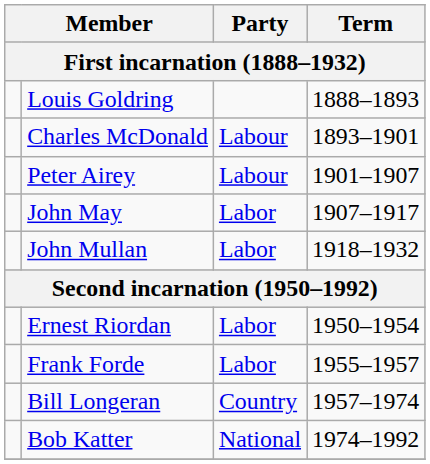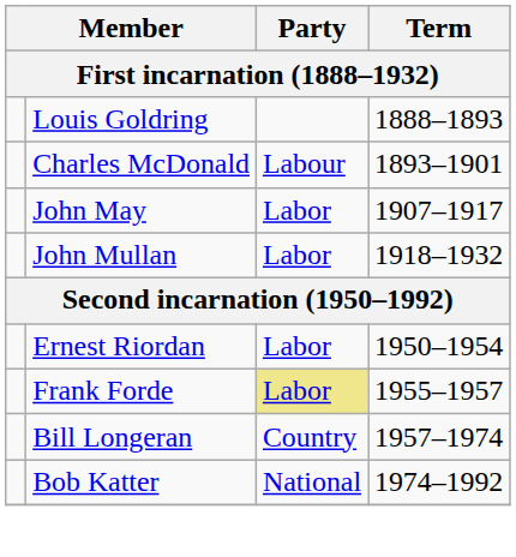- row: Peter Airey | Labour | 1901–1907
Frank Forde | Party: no background -> khaki background
